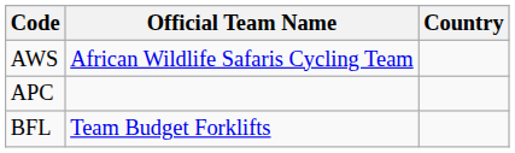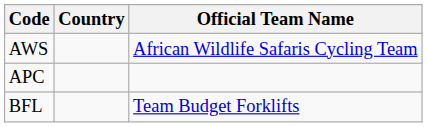columns swapped: Official Team Name <-> Country
